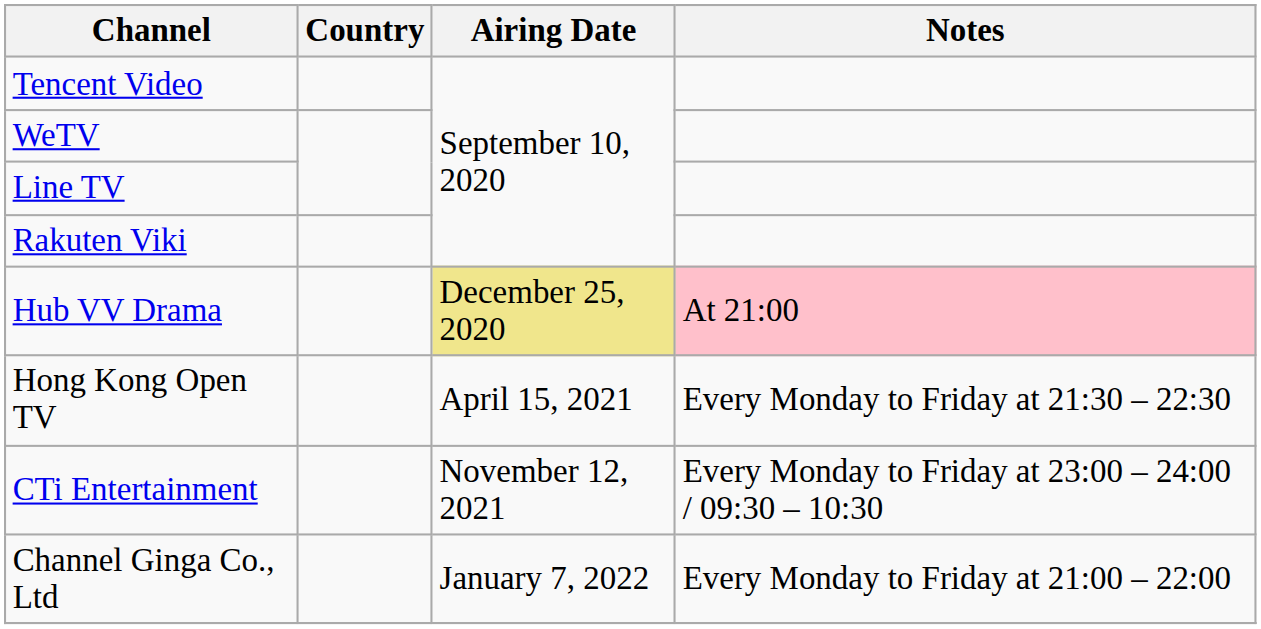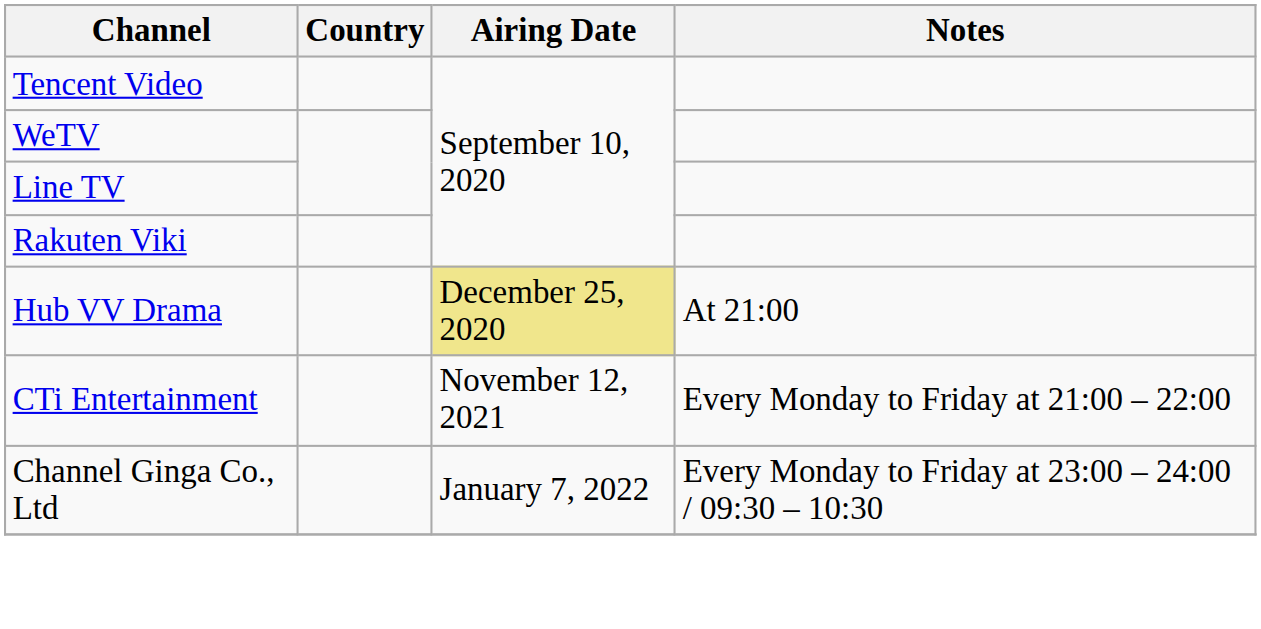Hub VV Drama | Notes: pink background -> no background
- row: Hong Kong Open TV | April 15, 2021 | Every Monday to Friday at 21:30 – 22:30
CTi Entertainment | Notes: Every Monday to Friday at 23:00 – 24:00 / 09:30 – 10:30 -> Every Monday to Friday at 21:00 – 22:00
Channel Ginga Co., Ltd | Notes: Every Monday to Friday at 21:00 – 22:00 -> Every Monday to Friday at 23:00 – 24:00 / 09:30 – 10:30
